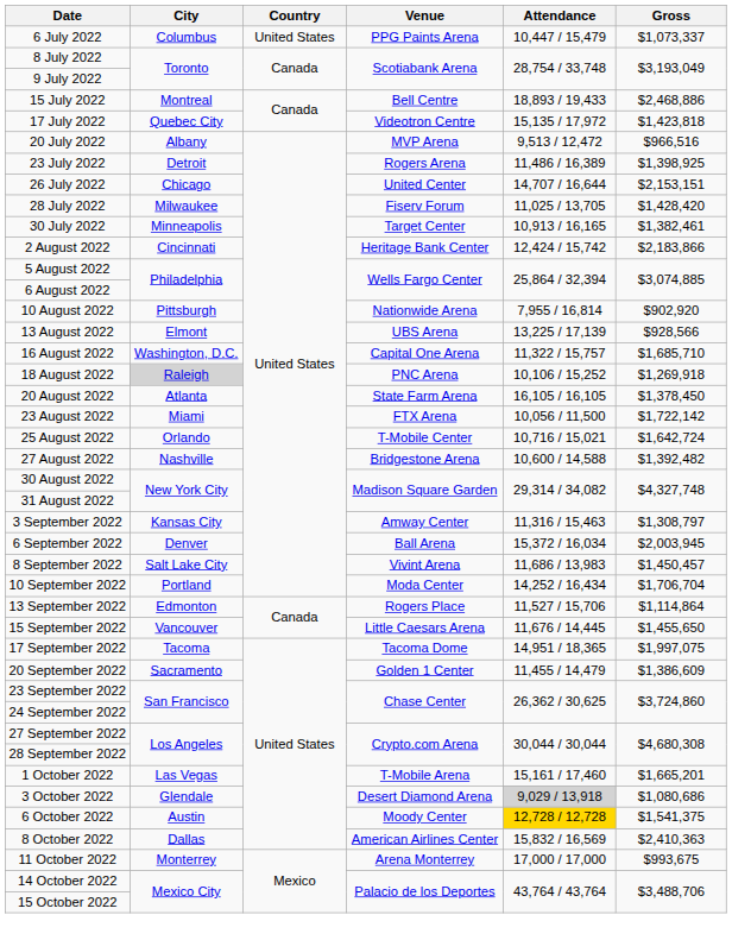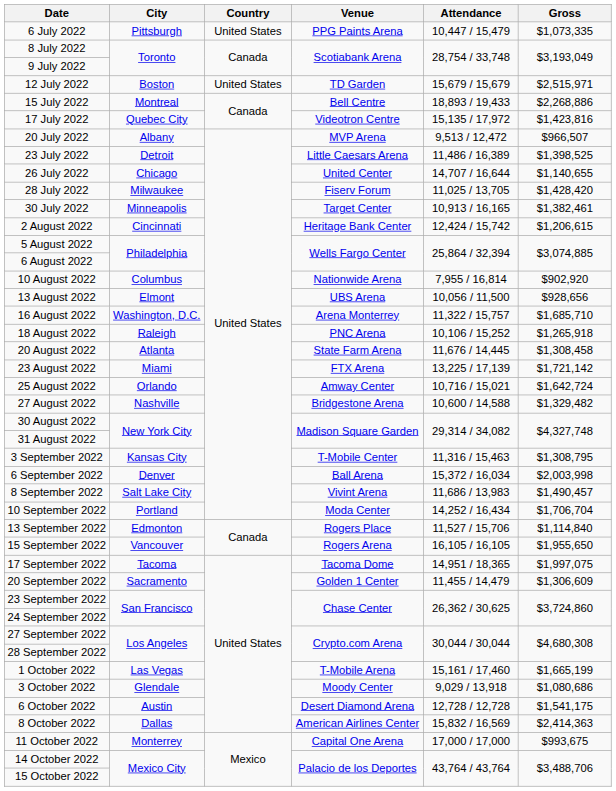6 July 2022 | City: Columbus -> Pittsburgh
6 July 2022 | Gross: $1,073,337 -> $1,073,335
+ row: 12 July 2022 | Boston | United States | TD Garden | 15,679 / 15,679 | $2,515,971
15 July 2022 | Gross: $2,468,886 -> $2,268,886
17 July 2022 | Gross: $1,423,818 -> $1,423,816
20 July 2022 | Gross: $966,516 -> $966,507
23 July 2022 | Venue: Rogers Arena -> Little Caesars Arena
23 July 2022 | Gross: $1,398,925 -> $1,398,525
26 July 2022 | Gross: $2,153,151 -> $1,140,655
2 August 2022 | Gross: $2,183,866 -> $1,206,615
10 August 2022 | City: Pittsburgh -> Columbus
13 August 2022 | Attendance: 13,225 / 17,139 -> 10,056 / 11,500
13 August 2022 | Gross: $928,566 -> $928,656
16 August 2022 | Venue: Capital One Arena -> Arena Monterrey
18 August 2022 | City: lightgrey background -> no background
18 August 2022 | Gross: $1,269,918 -> $1,265,918
20 August 2022 | Attendance: 16,105 / 16,105 -> 11,676 / 14,445
20 August 2022 | Gross: $1,378,450 -> $1,308,458
23 August 2022 | Attendance: 10,056 / 11,500 -> 13,225 / 17,139
23 August 2022 | Gross: $1,722,142 -> $1,721,142
25 August 2022 | Venue: T-Mobile Center -> Amway Center
27 August 2022 | Gross: $1,392,482 -> $1,329,482
3 September 2022 | Venue: Amway Center -> T-Mobile Center
3 September 2022 | Gross: $1,308,797 -> $1,308,795
6 September 2022 | Gross: $2,003,945 -> $2,003,998
8 September 2022 | Gross: $1,450,457 -> $1,490,457
13 September 2022 | Gross: $1,114,864 -> $1,114,840
15 September 2022 | Venue: Little Caesars Arena -> Rogers Arena
15 September 2022 | Attendance: 11,676 / 14,445 -> 16,105 / 16,105
15 September 2022 | Gross: $1,455,650 -> $1,955,650
20 September 2022 | Gross: $1,386,609 -> $1,306,609
1 October 2022 | Gross: $1,665,201 -> $1,665,199
3 October 2022 | Venue: Desert Diamond Arena -> Moody Center
3 October 2022 | Attendance: lightgrey background -> no background
6 October 2022 | Venue: Moody Center -> Desert Diamond Arena
6 October 2022 | Attendance: gold background -> no background
6 October 2022 | Gross: $1,541,375 -> $1,541,175
8 October 2022 | Gross: $2,410,363 -> $2,414,363
11 October 2022 | Venue: Arena Monterrey -> Capital One Arena
